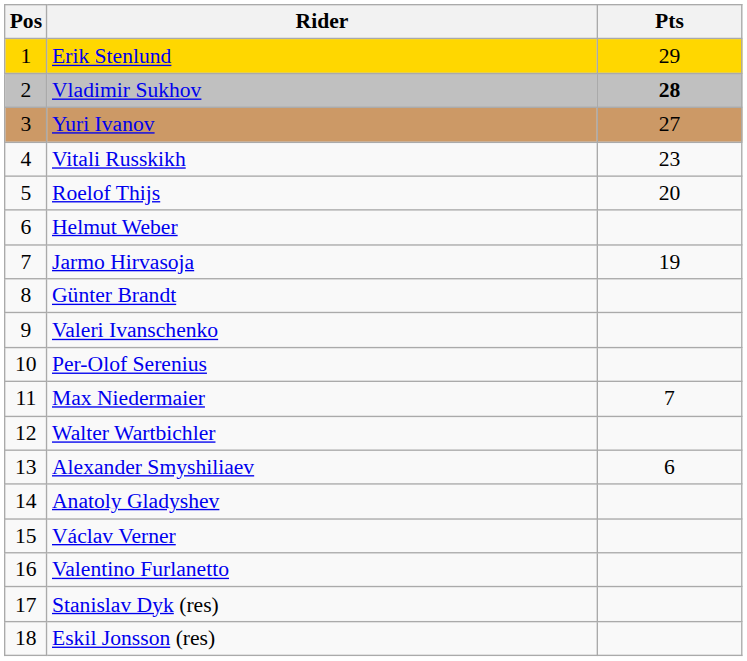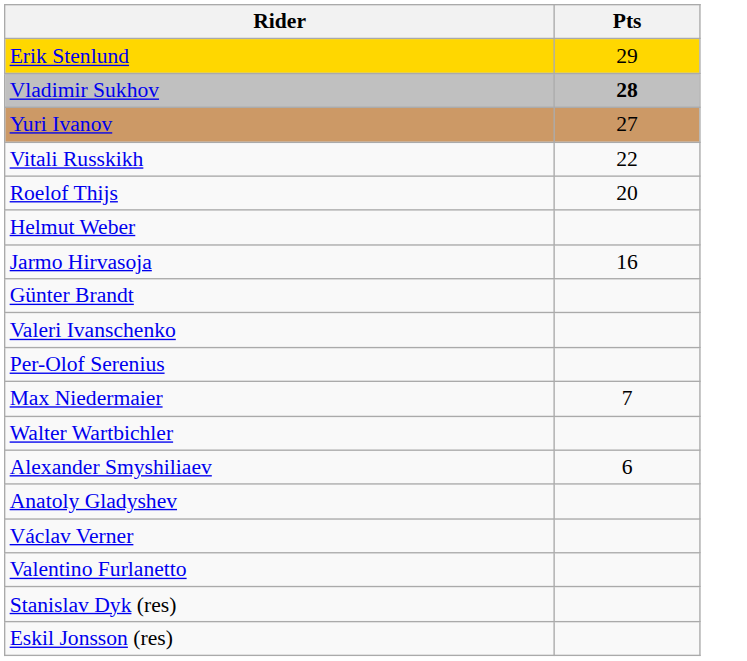- column: Pos | 1 | 2 | 3 | 4 | 5 | 6 | 7 | 8 | 9 | 10 | 11 | 12 | 13 | 14 | 15 | 16 | 17 | 18
Vitali Russkikh | Pts: 23 -> 22
Jarmo Hirvasoja | Pts: 19 -> 16
